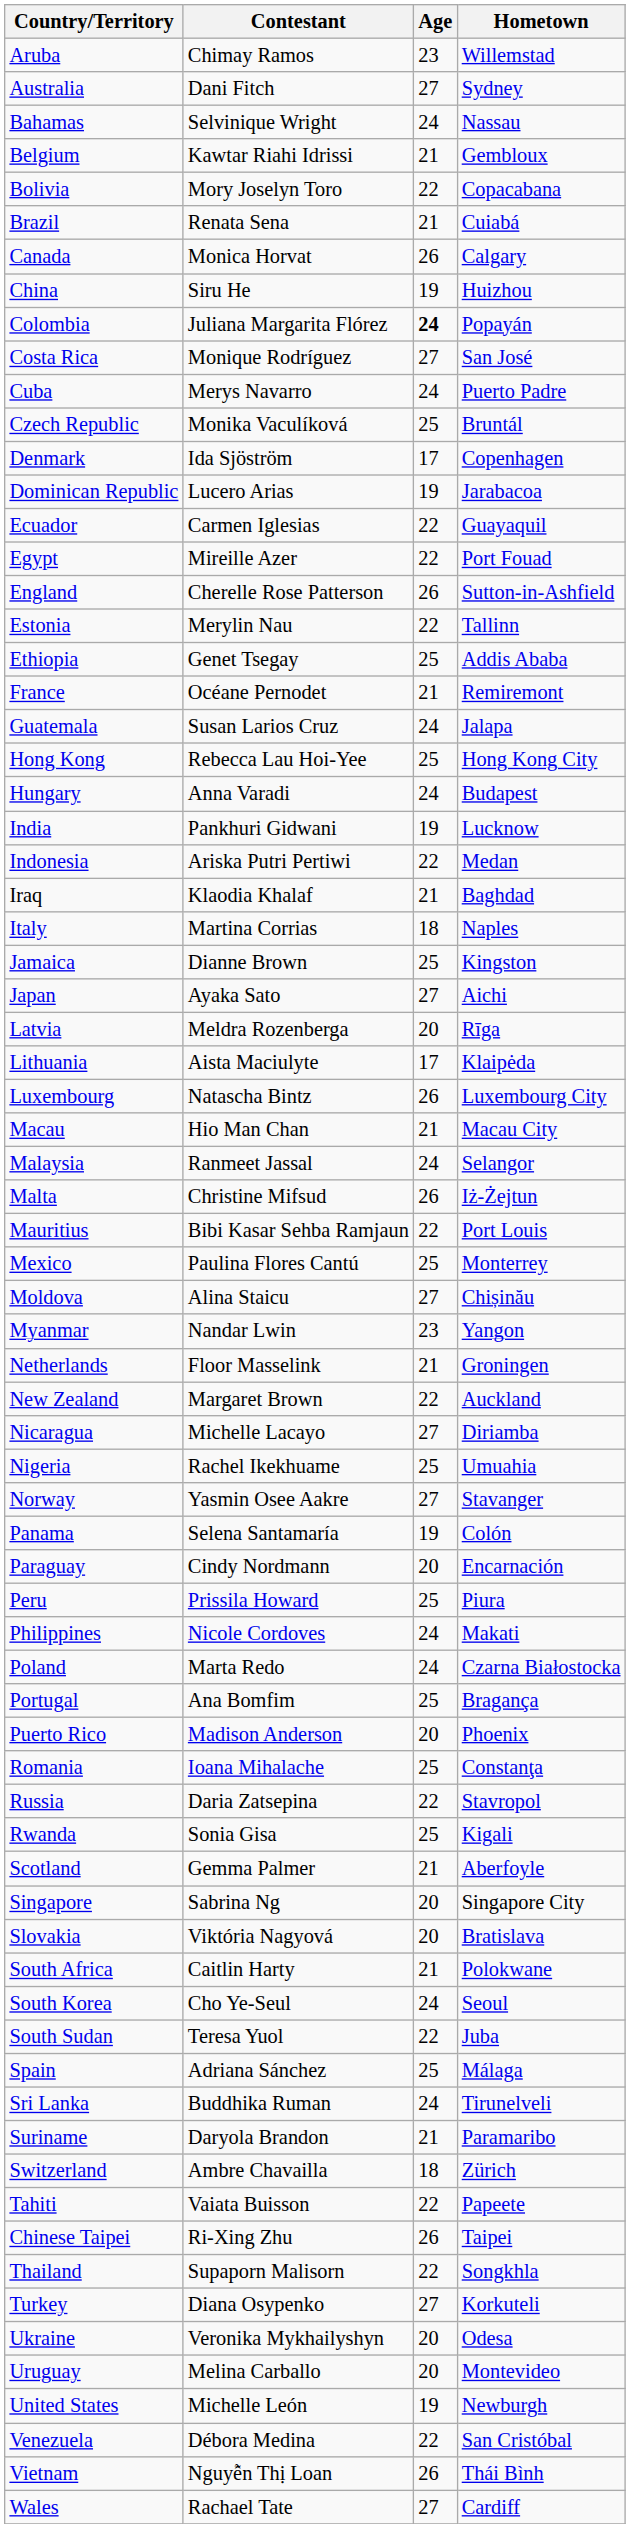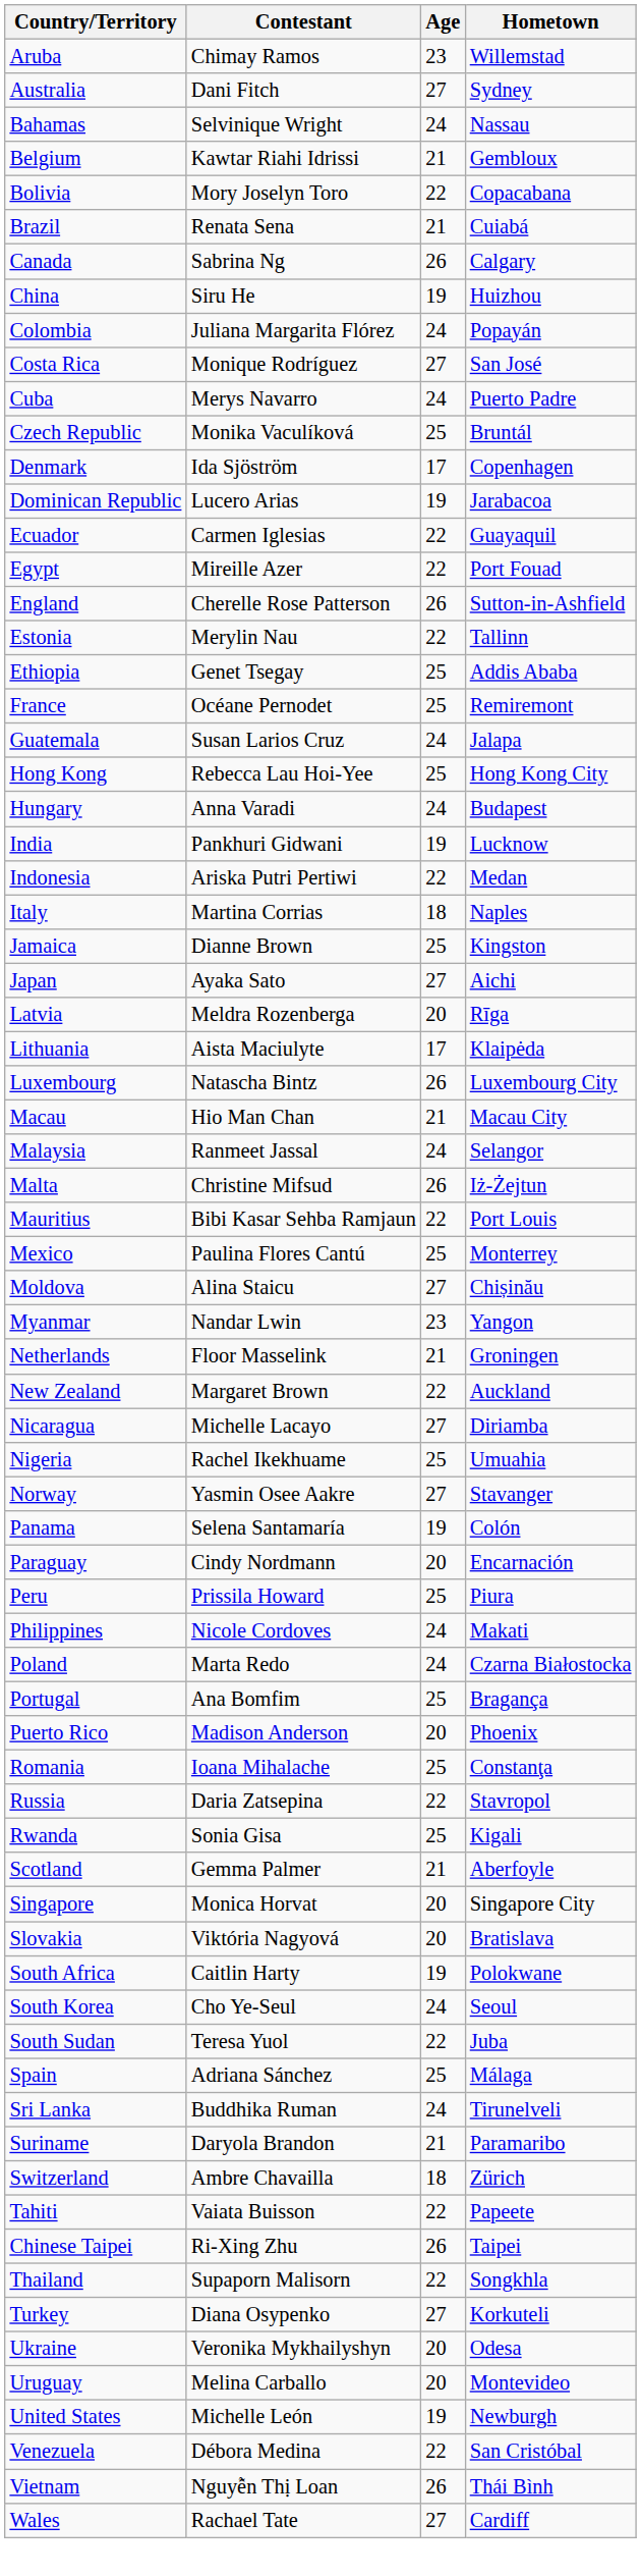Canada | Contestant: Monica Horvat -> Sabrina Ng
Colombia | Age: bold -> normal
France | Age: 21 -> 25
- row: Iraq | Klaodia Khalaf | 21 | Baghdad
Singapore | Contestant: Sabrina Ng -> Monica Horvat
South Africa | Age: 21 -> 19
